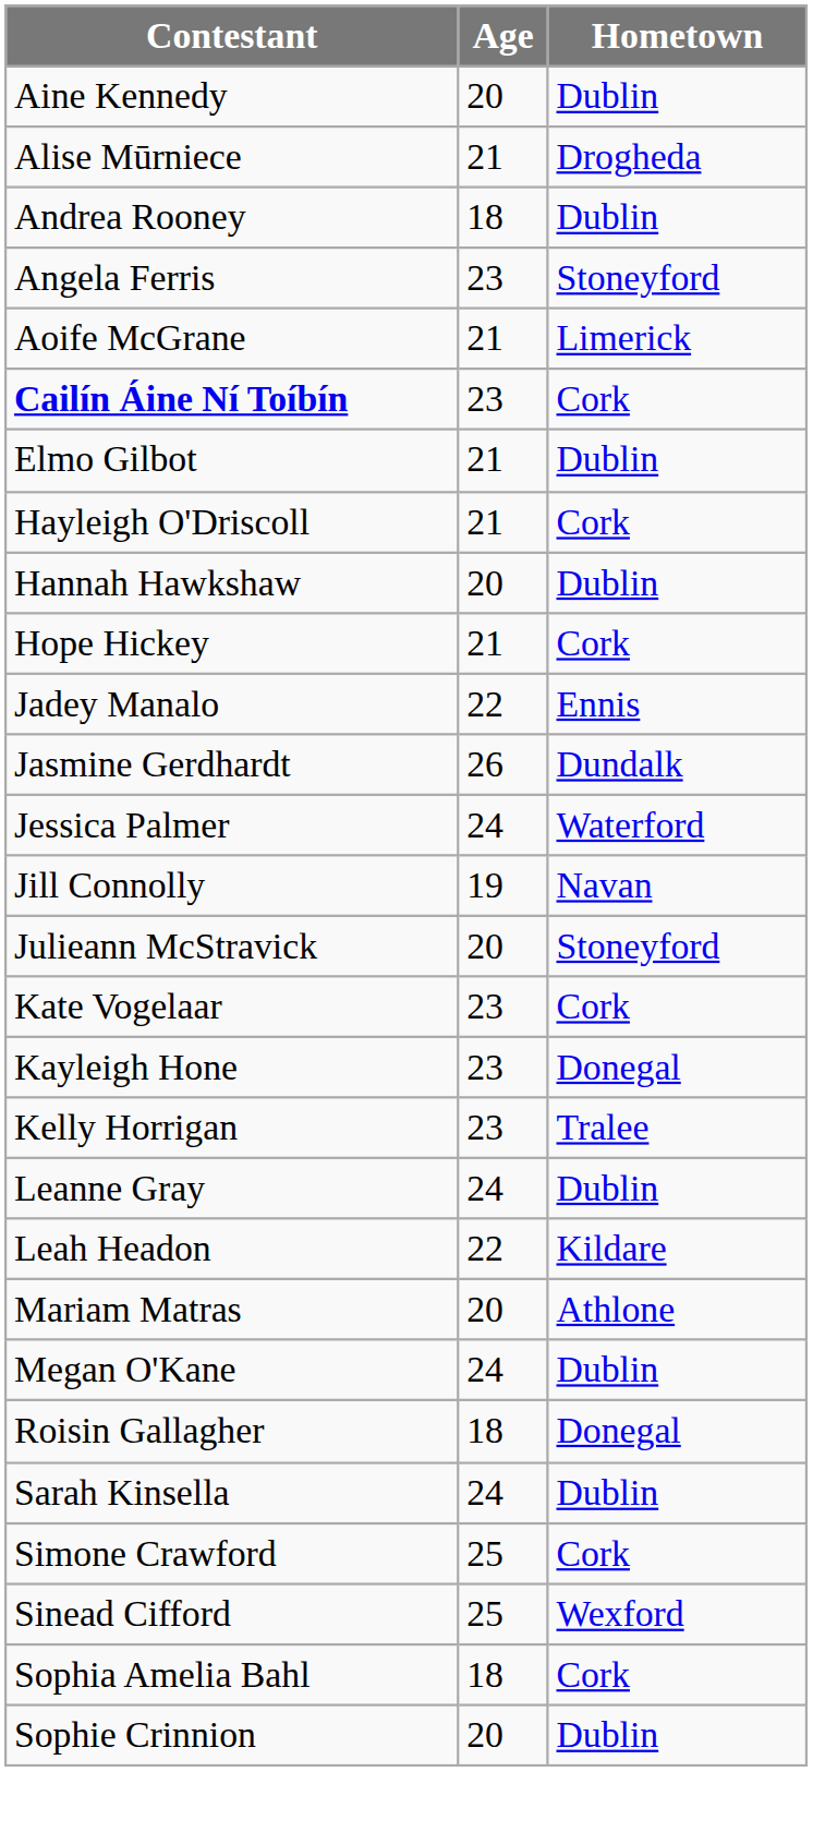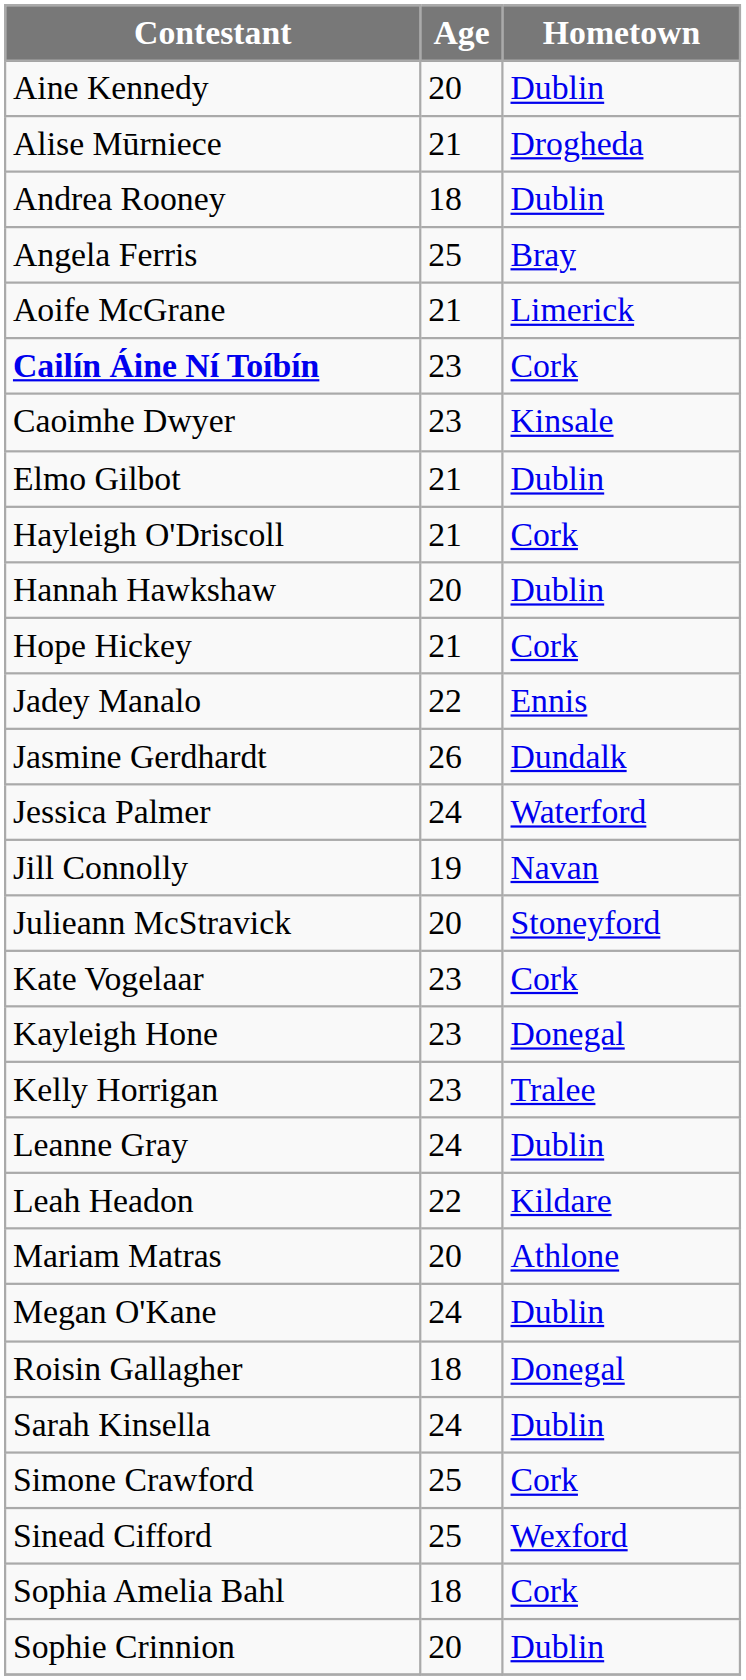Angela Ferris | Age: 23 -> 25
Angela Ferris | Hometown: Stoneyford -> Bray
+ row: Caoimhe Dwyer | 23 | Kinsale
